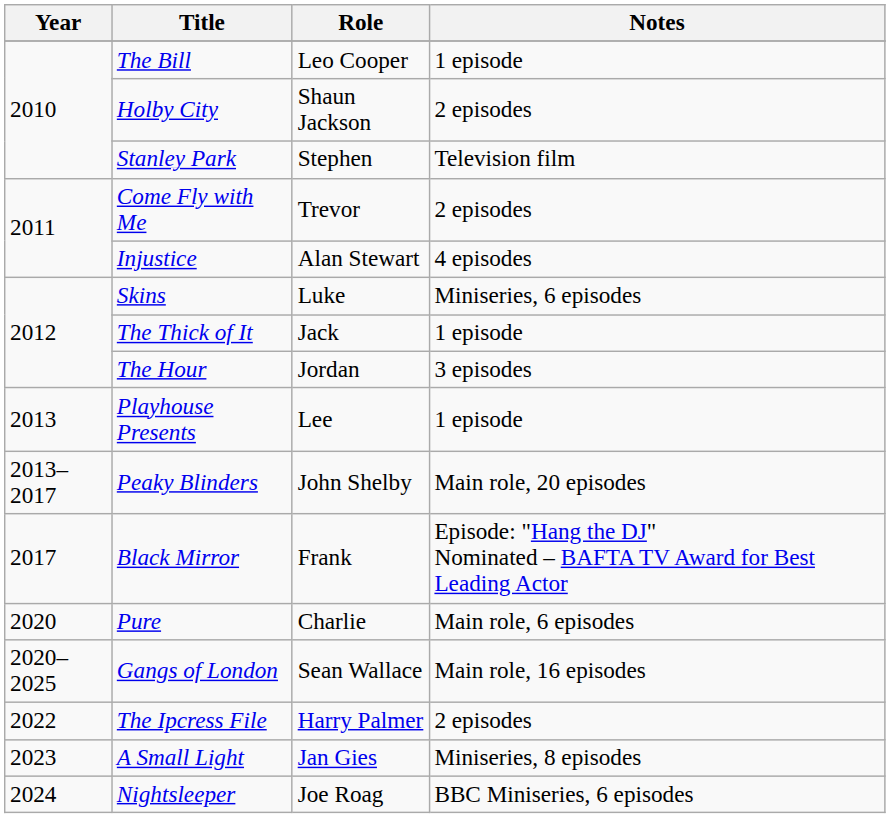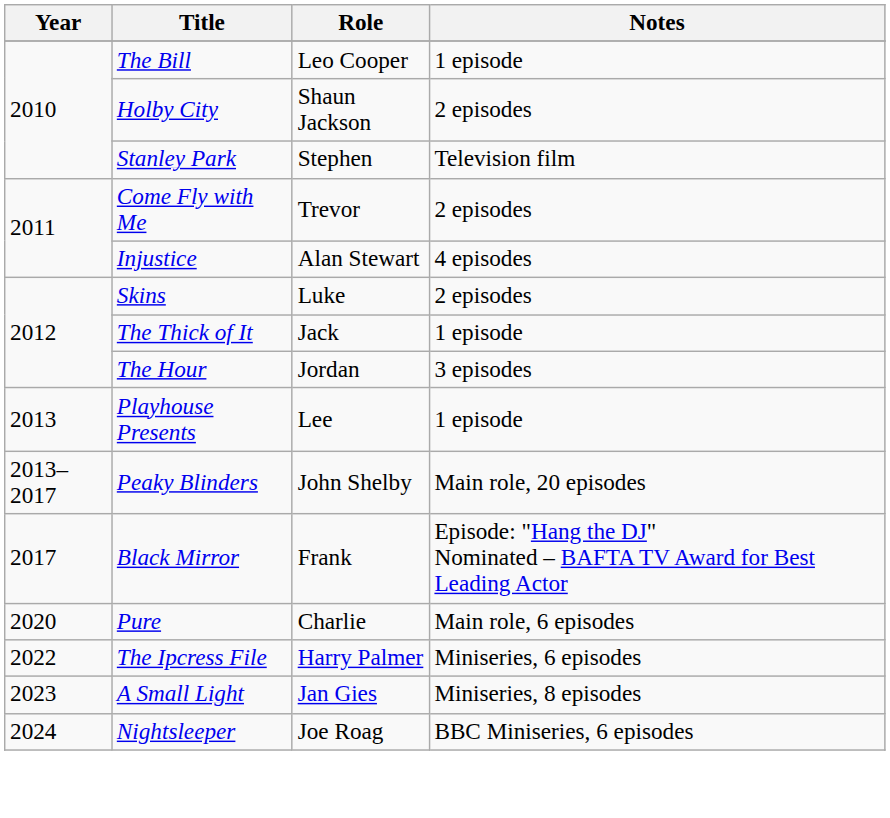Skins | Notes: Miniseries, 6 episodes -> 2 episodes
- row: 2020–2025 | Gangs of London | Sean Wallace | Main role, 16 episodes
The Ipcress File | Notes: 2 episodes -> Miniseries, 6 episodes
